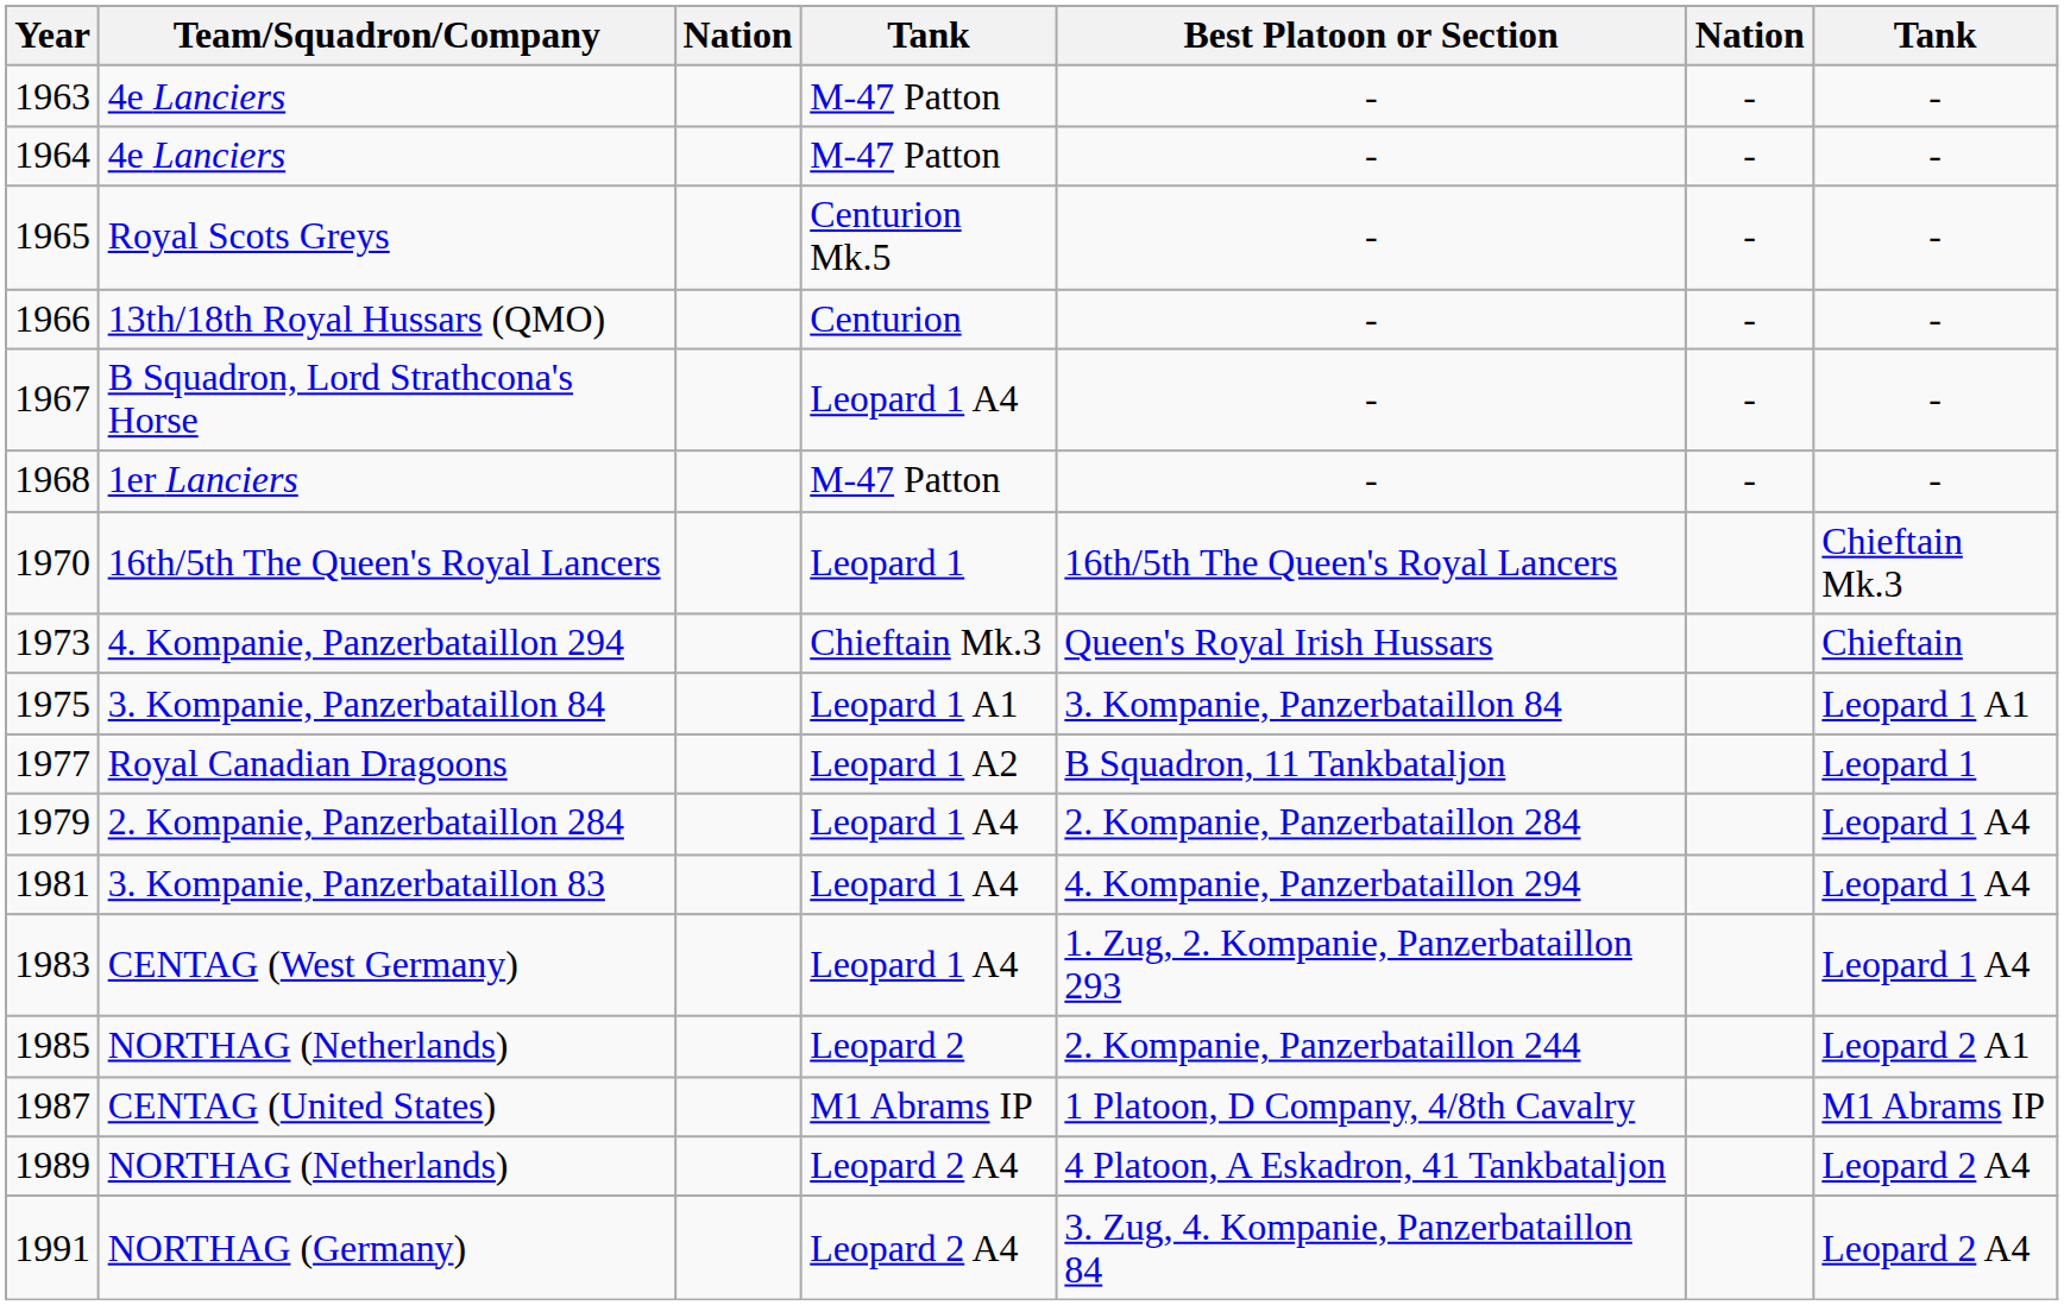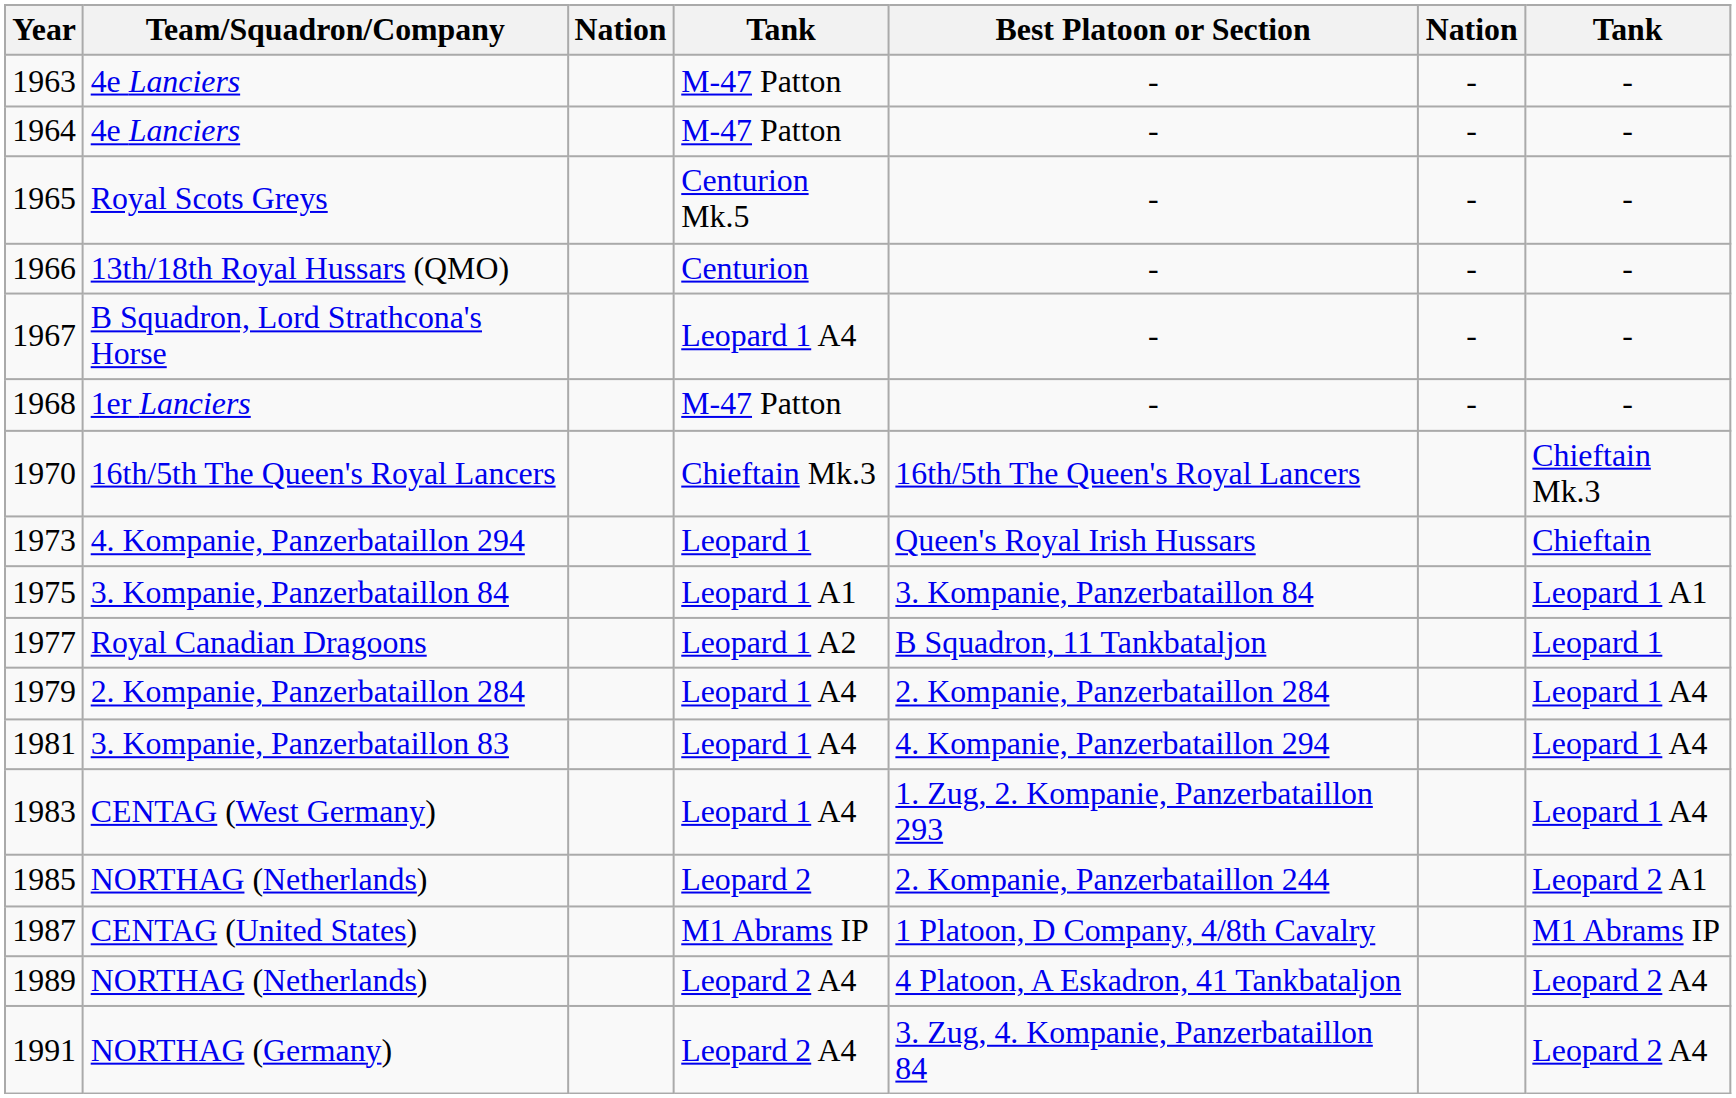1970 | column 4: Leopard 1 -> Chieftain Mk.3
1973 | column 4: Chieftain Mk.3 -> Leopard 1
